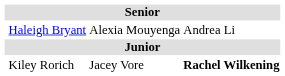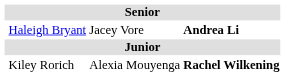Haleigh Bryant | column 3: Alexia Mouyenga -> Jacey Vore
Haleigh Bryant | column 4: normal -> bold
Kiley Rorich | column 3: Jacey Vore -> Alexia Mouyenga
